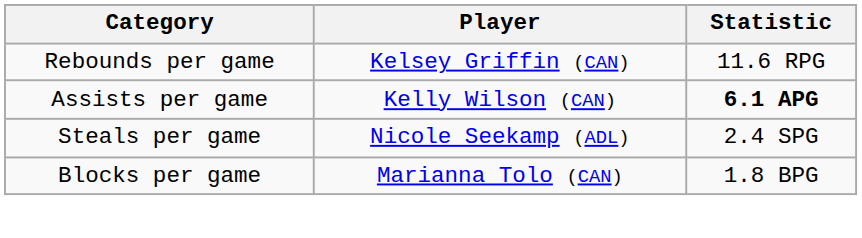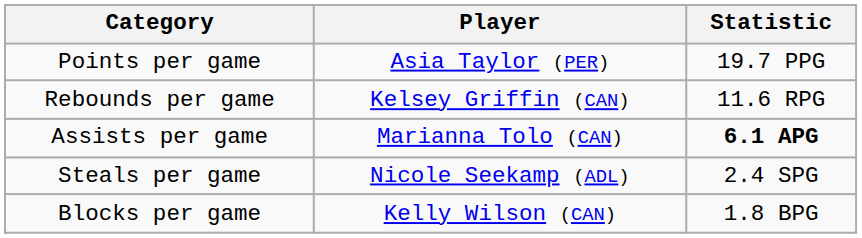+ row: Points per game | Asia Taylor (PER) | 19.7 PPG
Assists per game | Player: Kelly Wilson (CAN) -> Marianna Tolo (CAN)
Blocks per game | Player: Marianna Tolo (CAN) -> Kelly Wilson (CAN)
